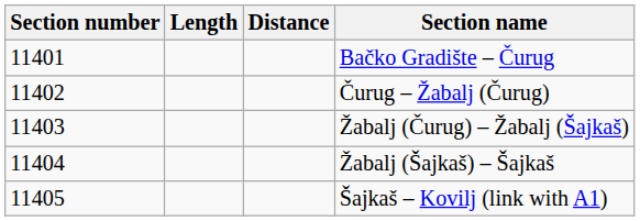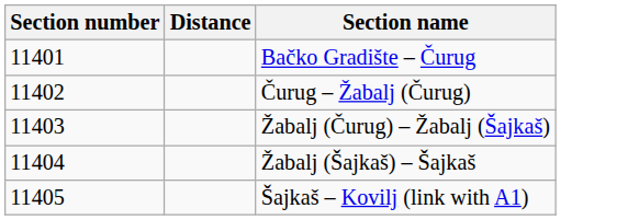- column: Length
